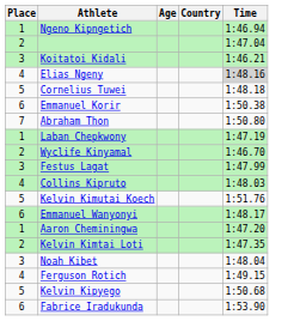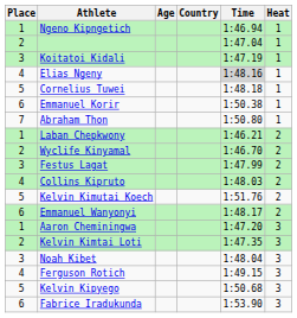+ column: Heat | 1 | 1 | 1 | 1 | 1 | 1 | 1 | 2 | 2 | 2 | 2 | 2 | 2 | 3 | 3 | 3 | 3 | 3 | 3
Koitatoi Kidali | Time: 1:46.21 -> 1:47.19
Laban Chepkwony | Time: 1:47.19 -> 1:46.21
